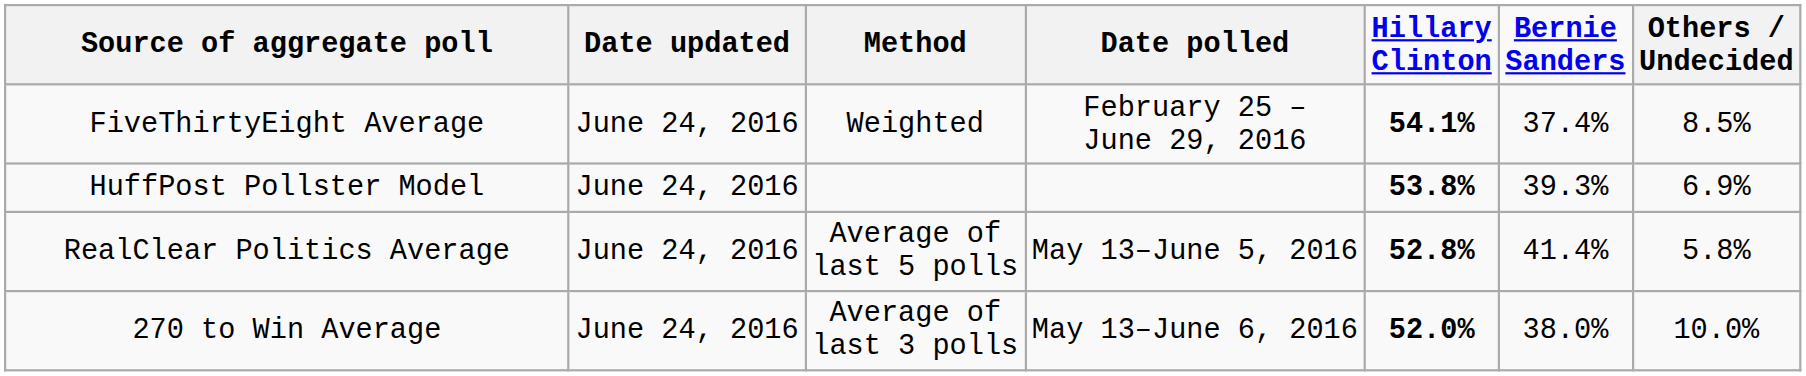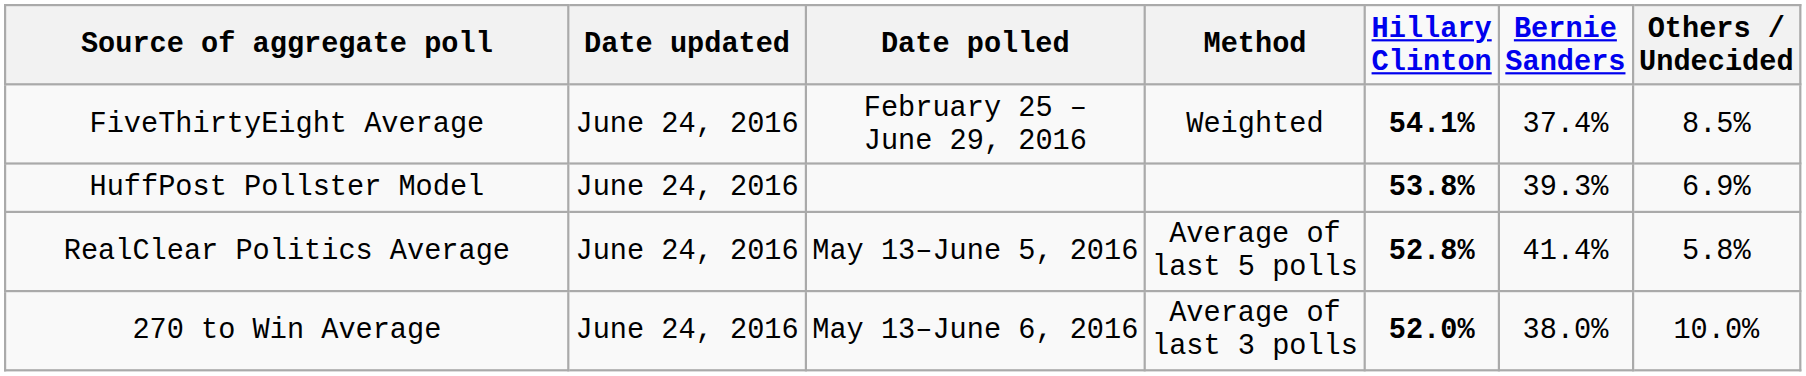columns swapped: Date polled <-> Method
